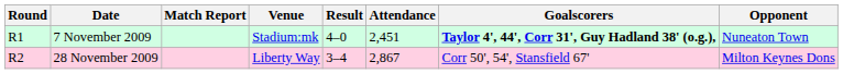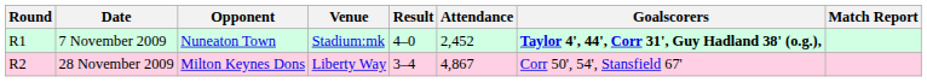columns swapped: Opponent <-> Match Report
7 November 2009 | Attendance: 2,451 -> 2,452
28 November 2009 | Attendance: 2,867 -> 4,867
